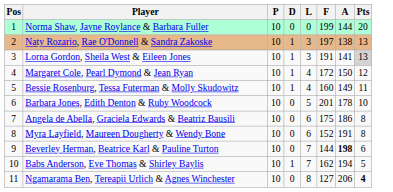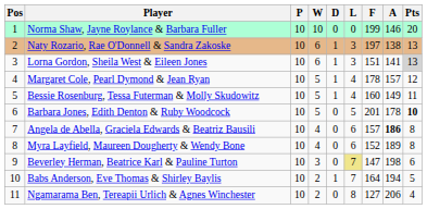+ column: W | 10 | 6 | 6 | 5 | 5 | 5 | 4 | 4 | 3 | 2 | 2
Norma Shaw, Jayne Roylance & Barbara Fuller | A: 144 -> 146
Lorna Gordon, Sheila West & Eileen Jones | F: 191 -> 151
Margaret Cole, Pearl Dymond & Jean Ryan | F: 172 -> 178
Margaret Cole, Pearl Dymond & Jean Ryan | A: 150 -> 157
Barbara Jones, Edith Denton & Ruby Woodcock | Pts: normal -> bold
Angela de Abella, Graciela Edwards & Beatriz Bausili | F: 175 -> 157
Angela de Abella, Graciela Edwards & Beatriz Bausili | A: normal -> bold
Myra Layfield, Maureen Dougherty & Wendy Bone | A: 191 -> 189
Beverley Herman, Beatrice Karl & Pauline Turton | L: no background -> khaki background
Beverley Herman, Beatrice Karl & Pauline Turton | F: 144 -> 147
Beverley Herman, Beatrice Karl & Pauline Turton | A: bold -> normal
Babs Anderson, Eve Thomas & Shirley Baylis | F: 162 -> 164
Ngamarama Ben, Tereapii Urlich & Agnes Winchester | Pts: bold -> normal
